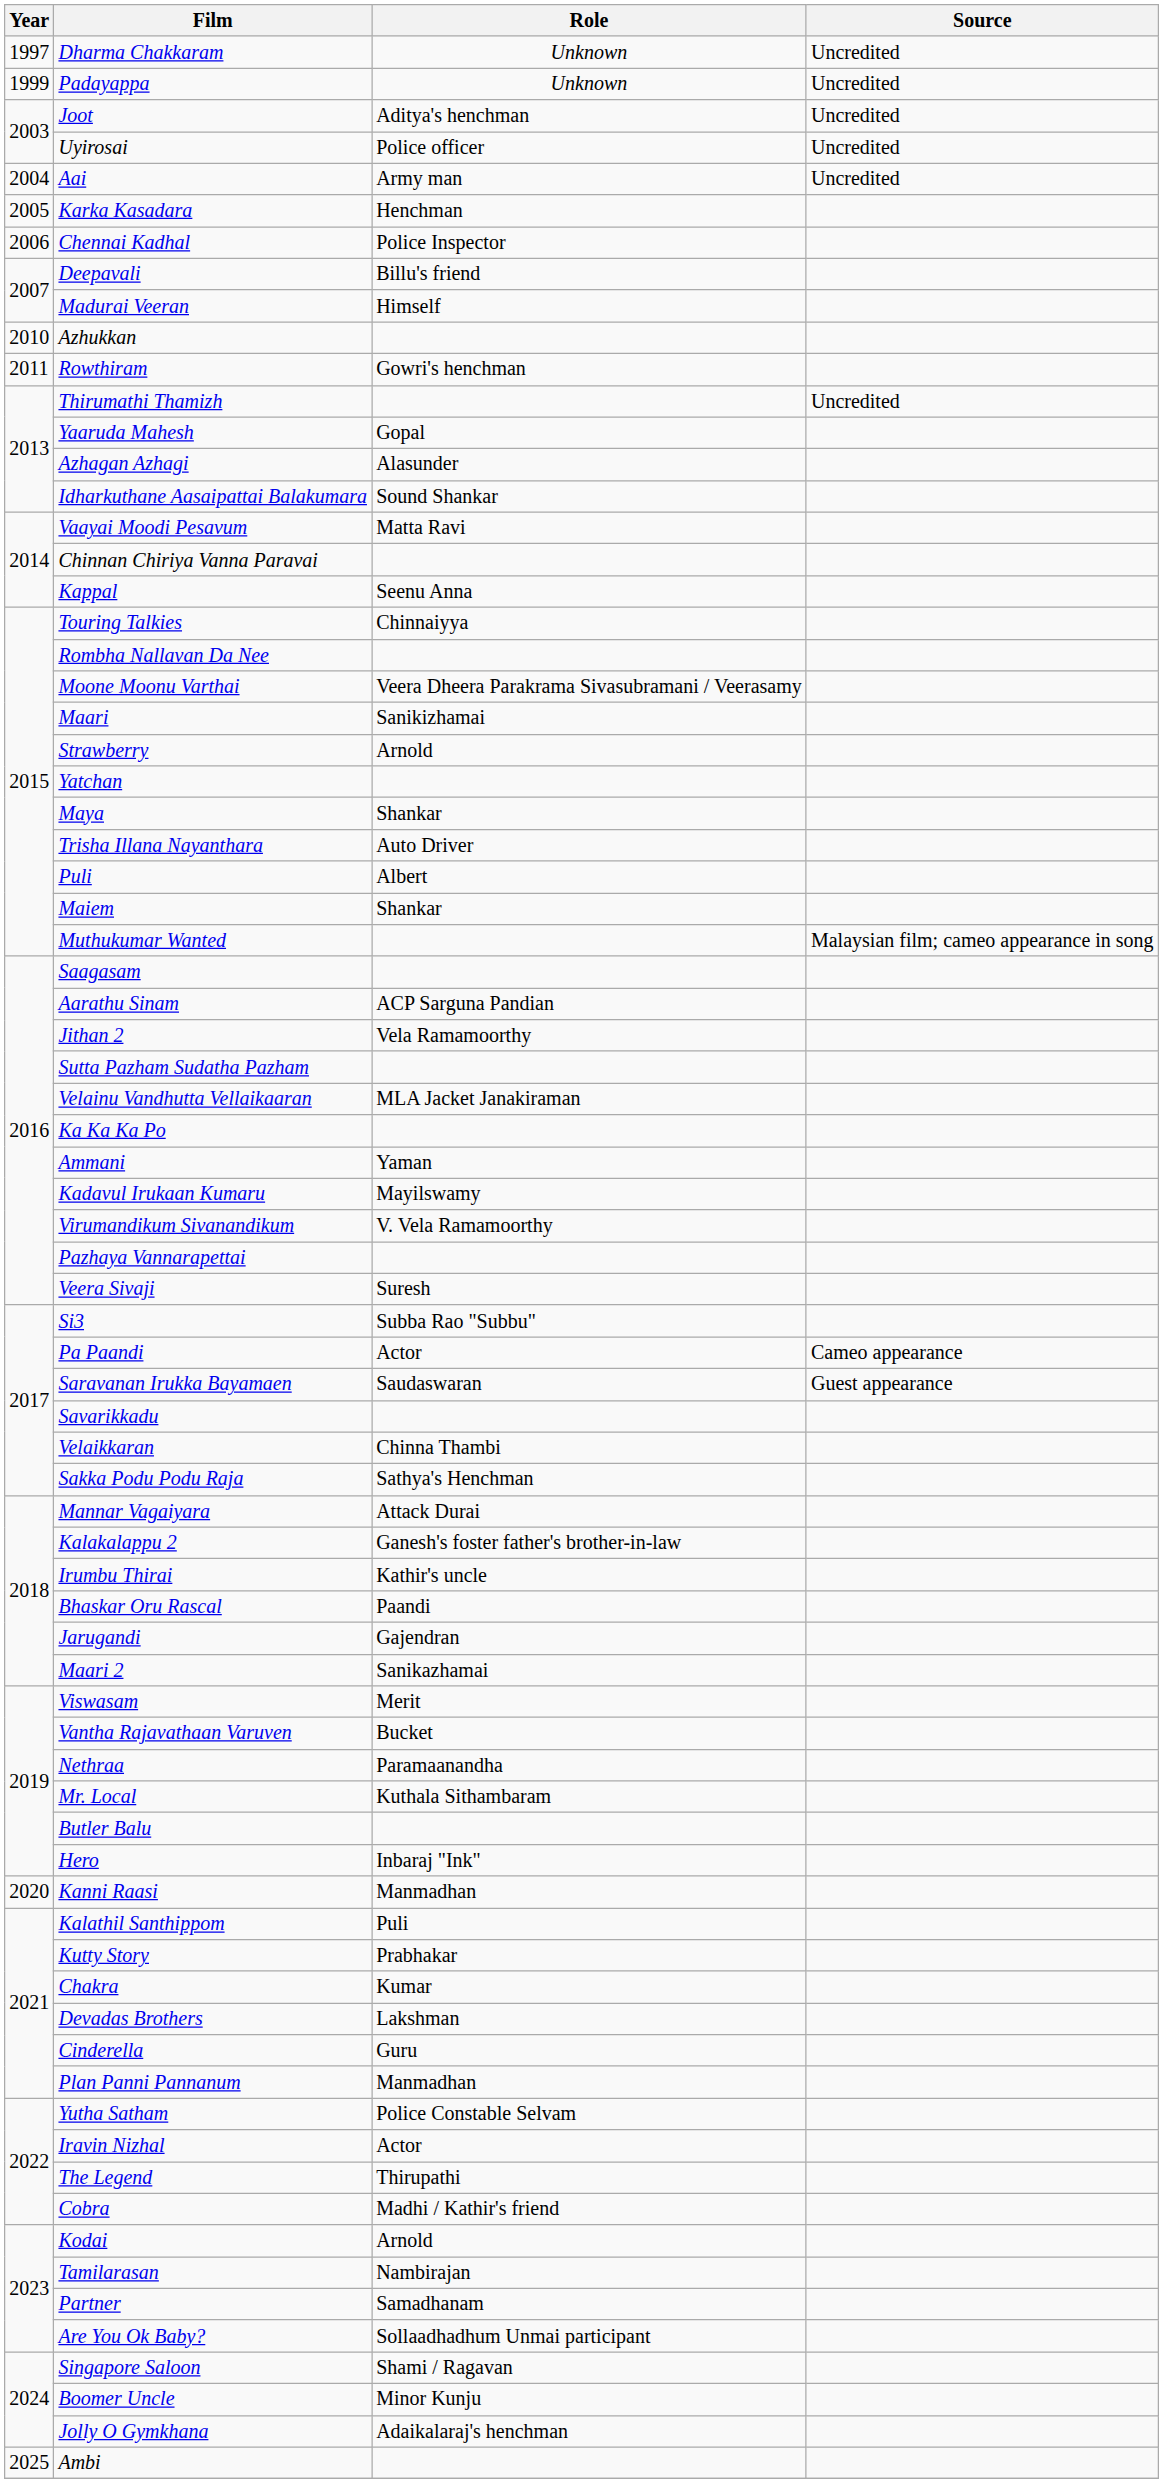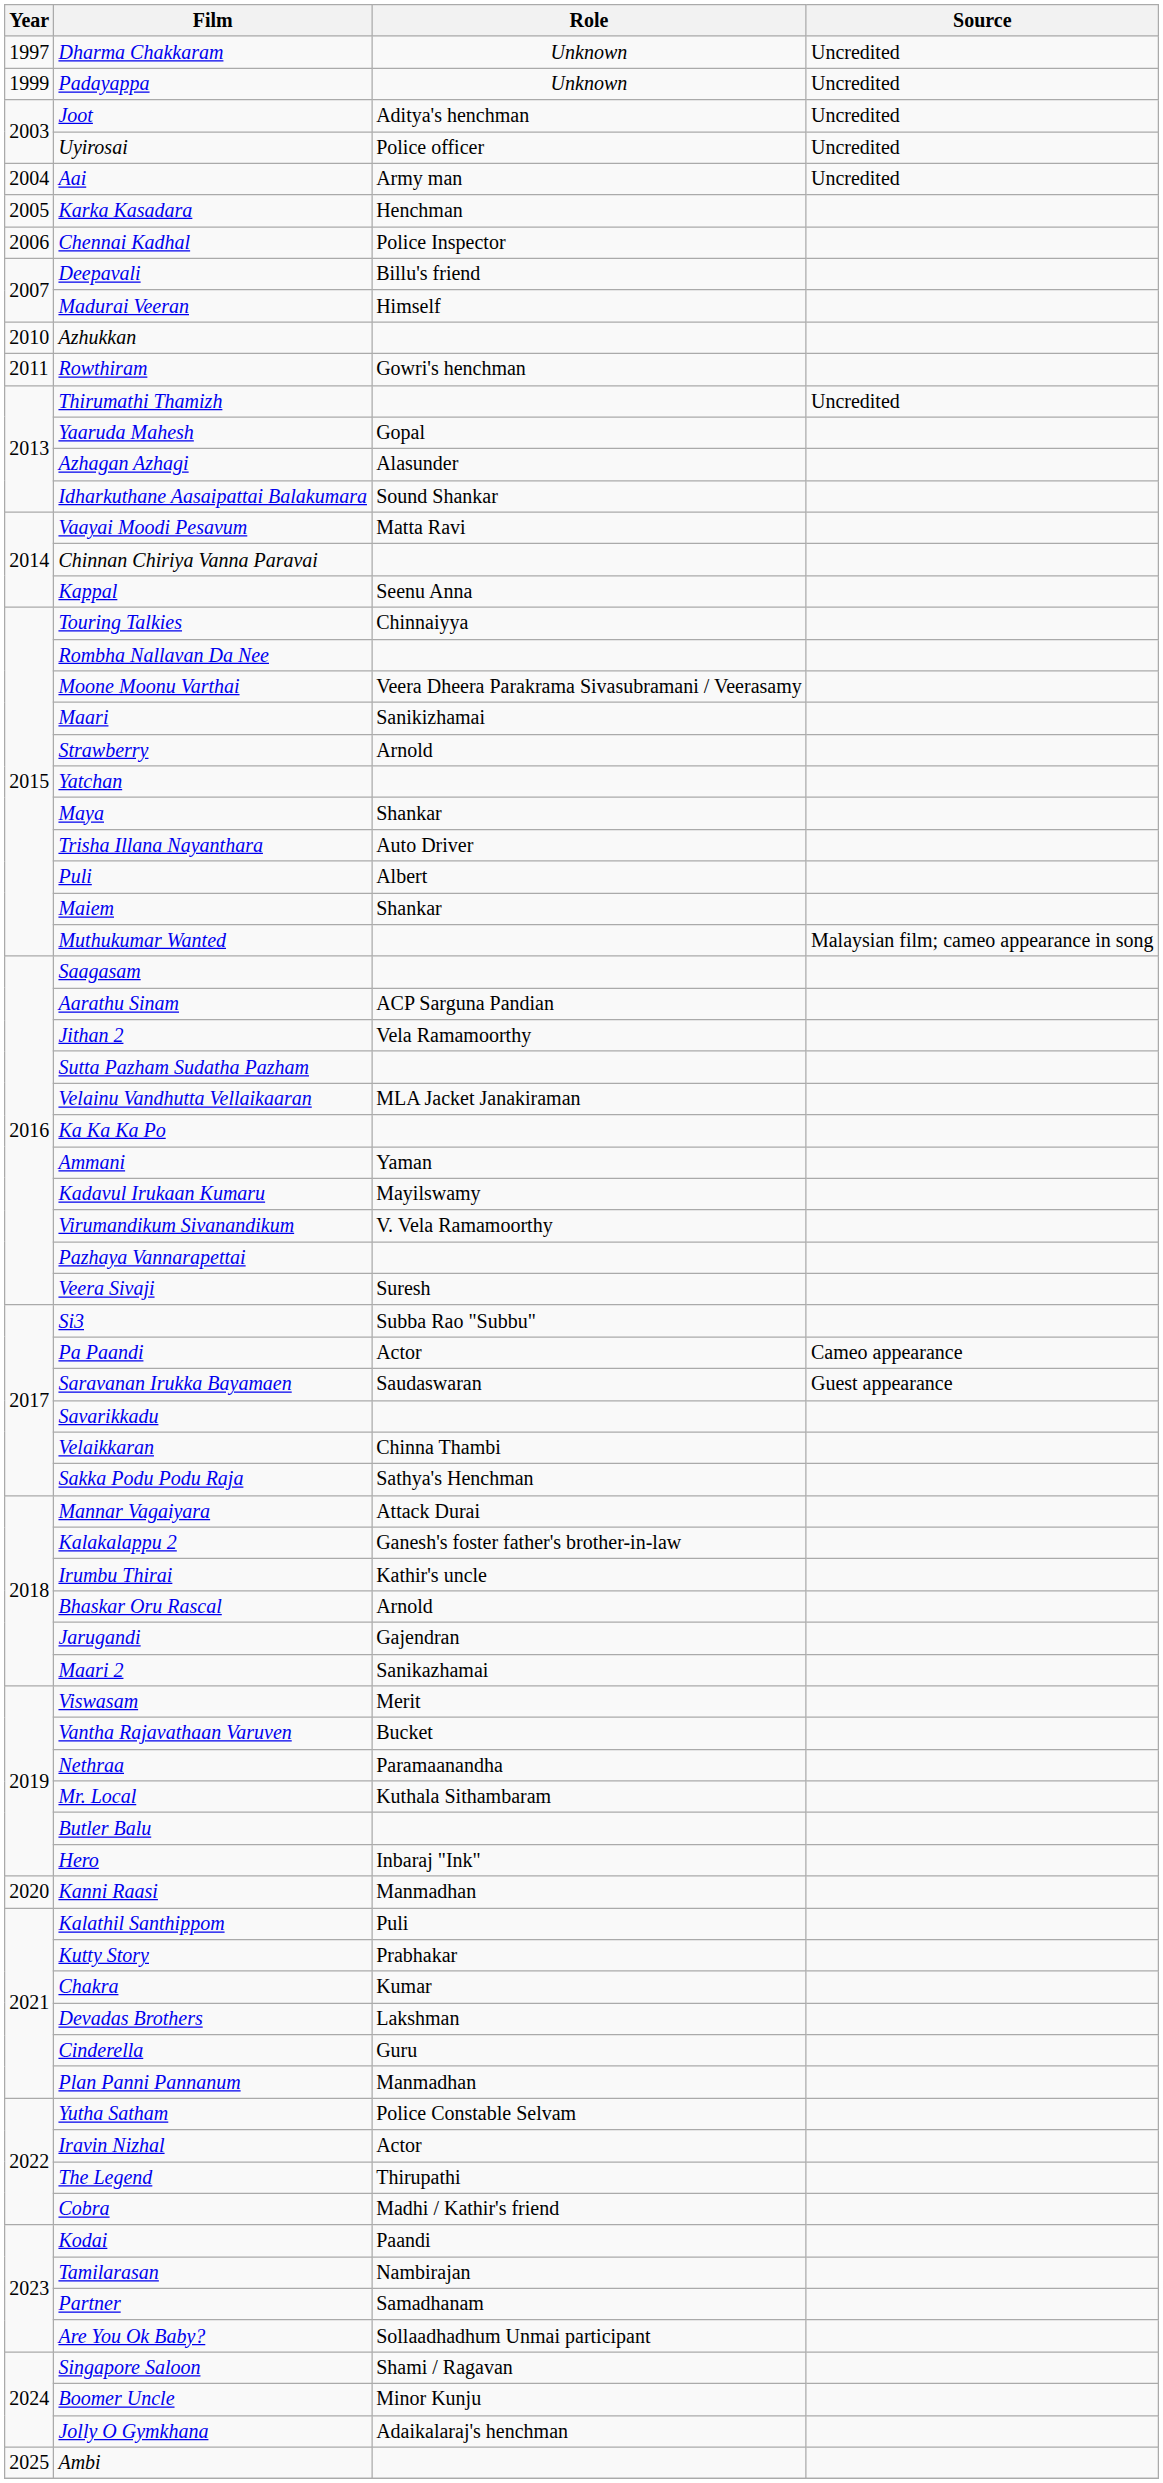Bhaskar Oru Rascal | Role: Paandi -> Arnold
Kodai | Role: Arnold -> Paandi
